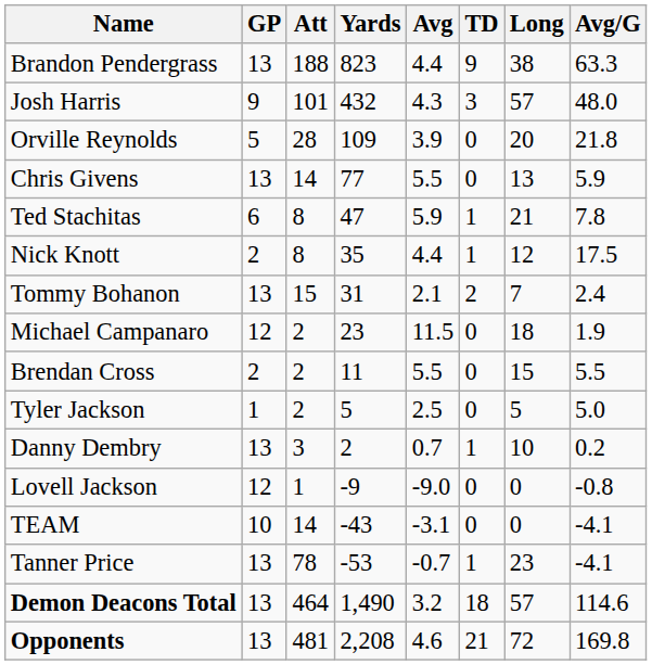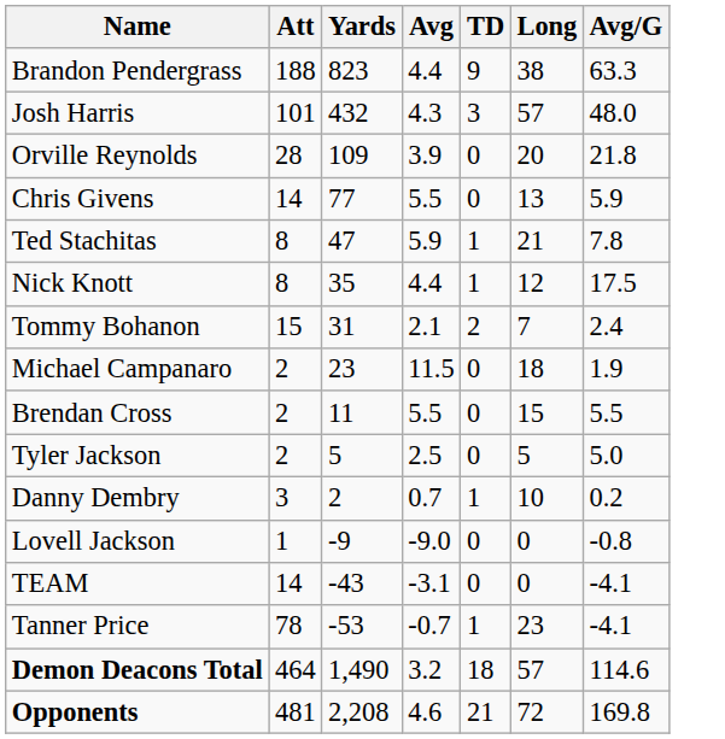- column: GP | 13 | 9 | 5 | 13 | 6 | 2 | 13 | 12 | 2 | 1 | 13 | 12 | 10 | 13 | 13 | 13
